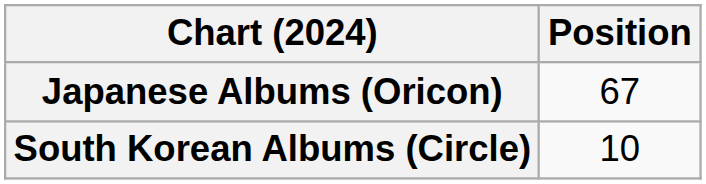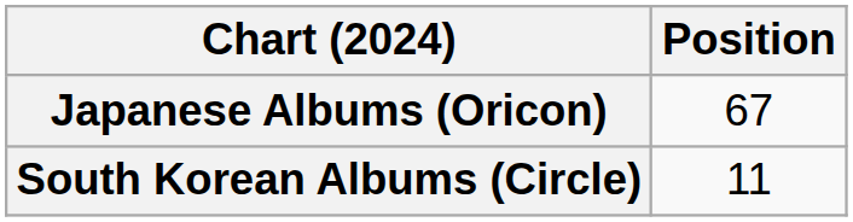South Korean Albums (Circle) | Position: 10 -> 11
